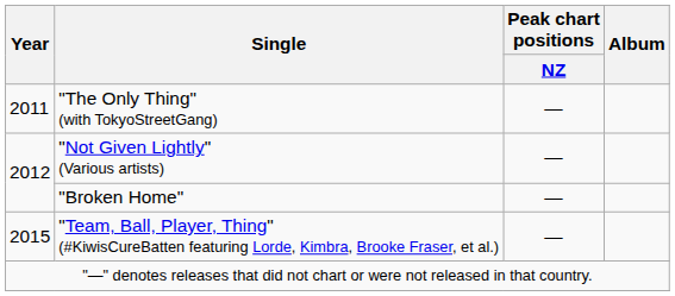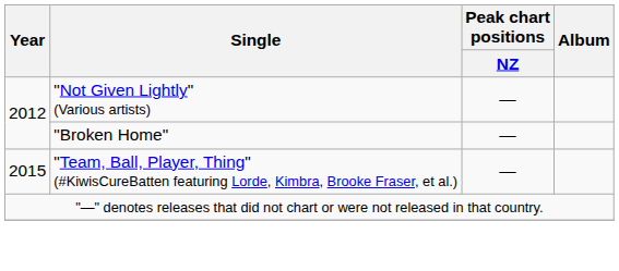- row: 2011 | "The Only Thing" (with TokyoStreetGang) | —
